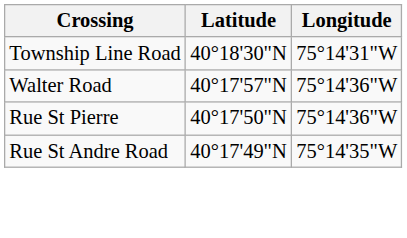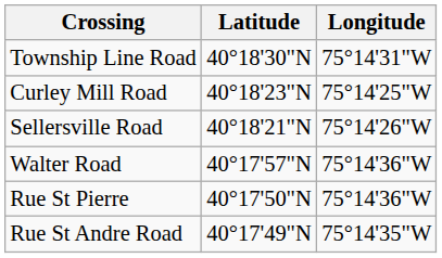+ row: Curley Mill Road | 40°18'23"N | 75°14'25"W
+ row: Sellersville Road | 40°18'21"N | 75°14'26"W
